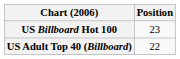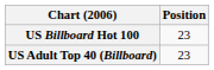US Adult Top 40 (Billboard) | Position: 22 -> 23
